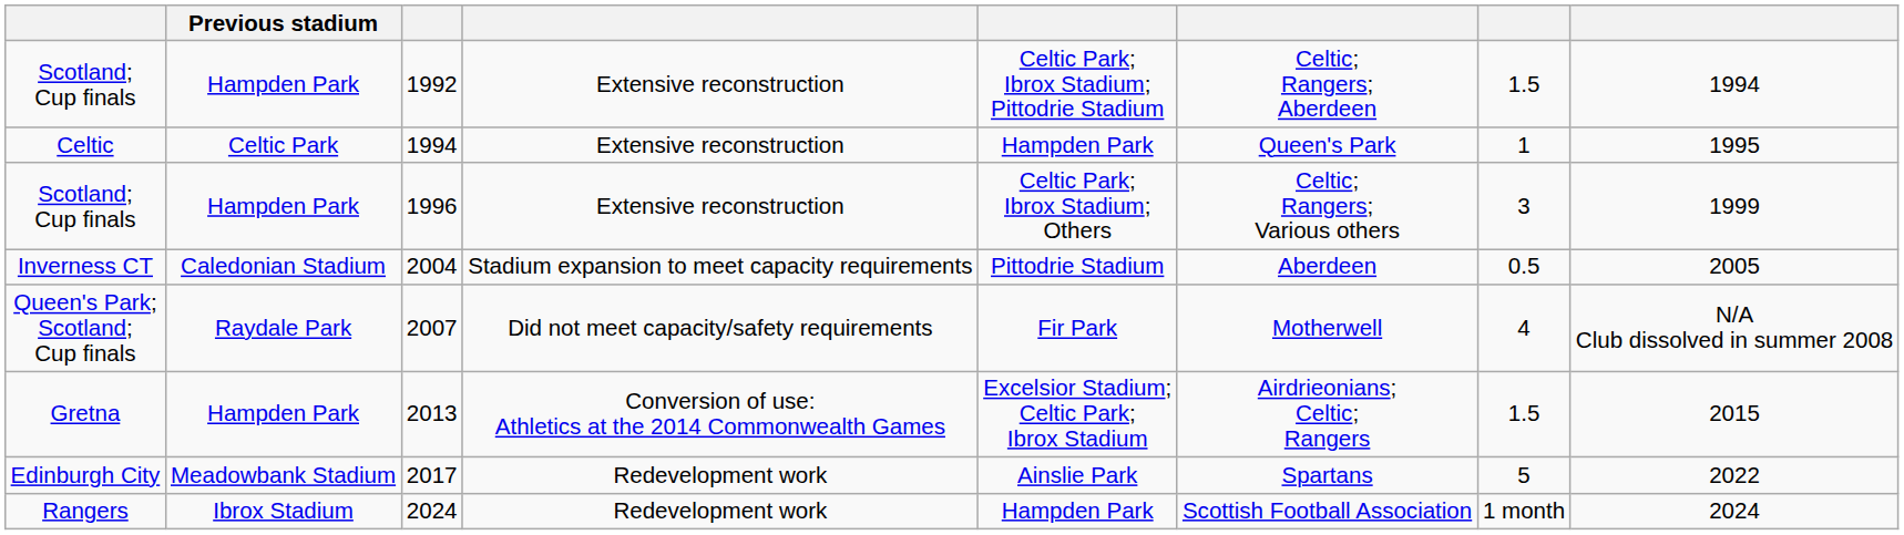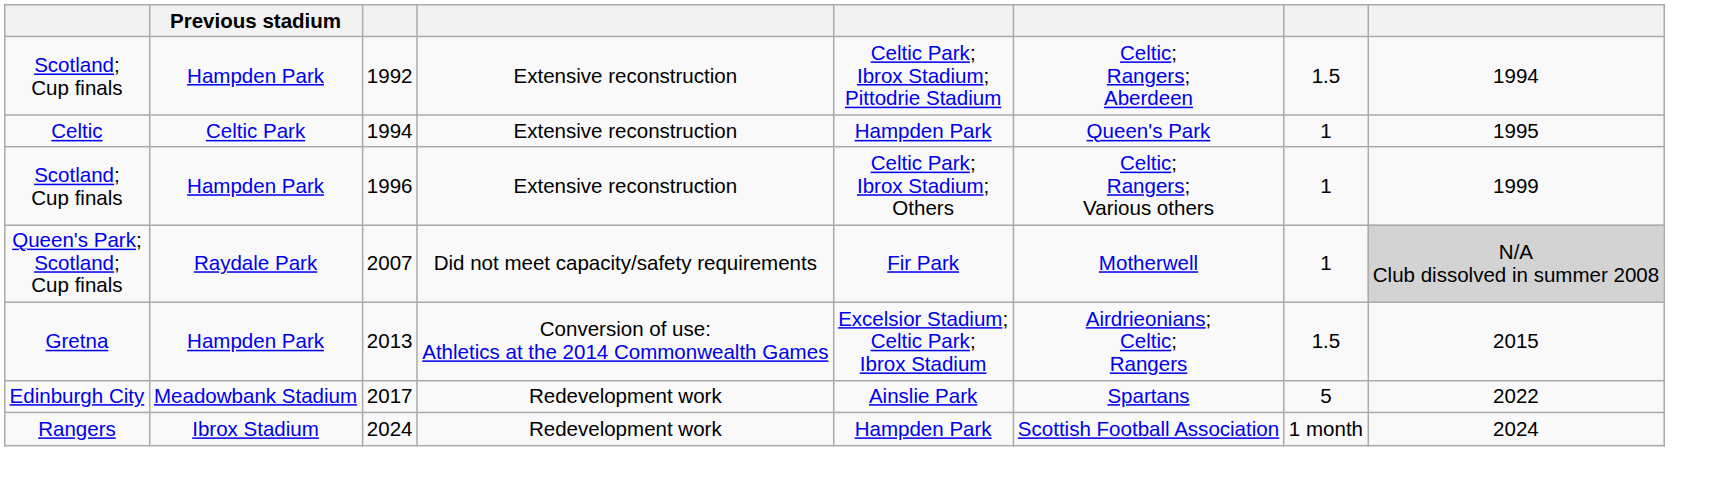1996 | column 7: 3 -> 1
- row: Inverness CT | Caledonian Stadium | 2004 | Stadium expansion to meet capacity requirements | Pittodrie Stadium | Aberdeen | 0.5 | 2005
2007 | column 7: 4 -> 1
2007 | column 8: no background -> lightgrey background
